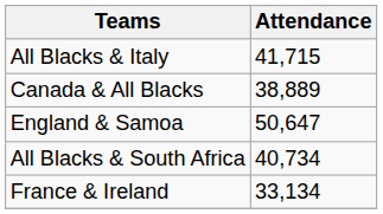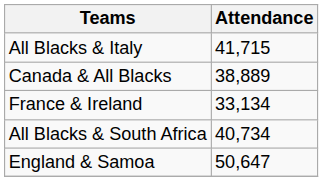rows swapped: England & Samoa <-> France & Ireland
